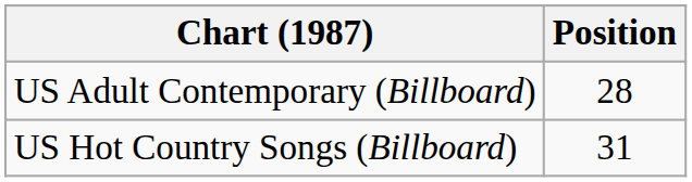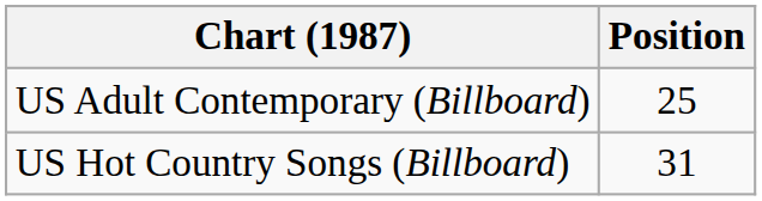US Adult Contemporary (Billboard) | Position: 28 -> 25
